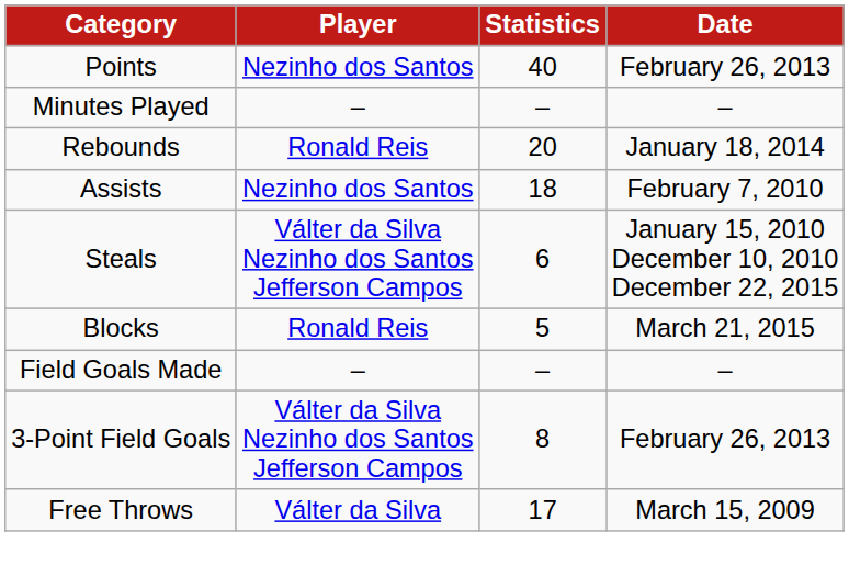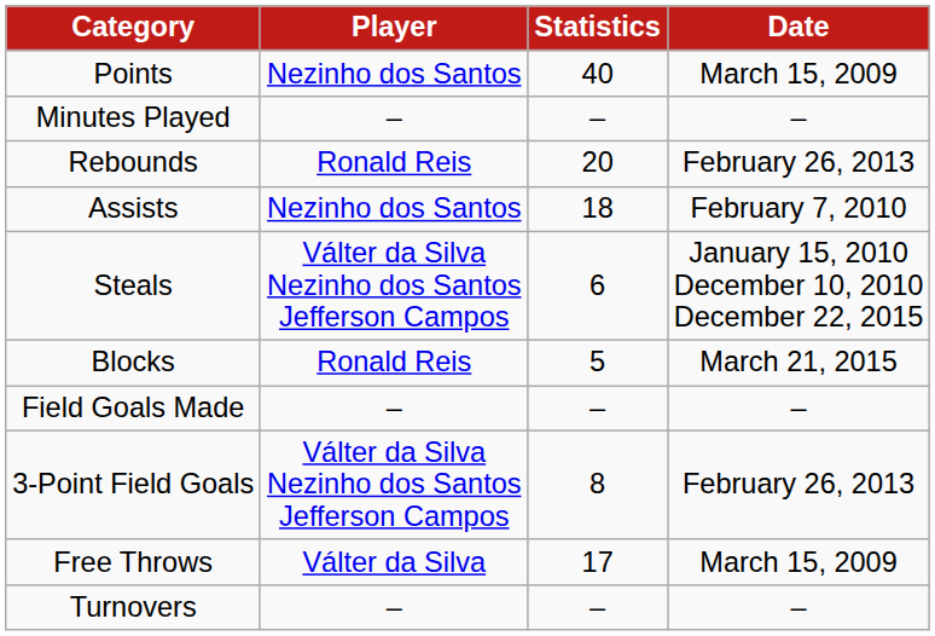Points | Date: February 26, 2013 -> March 15, 2009
Rebounds | Date: January 18, 2014 -> February 26, 2013
+ row: Turnovers | – | – | –
